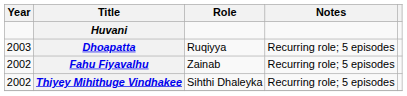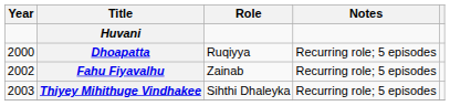Dhoapatta | Year: 2003 -> 2000
Thiyey Mihithuge Vindhakee | Year: 2002 -> 2003
